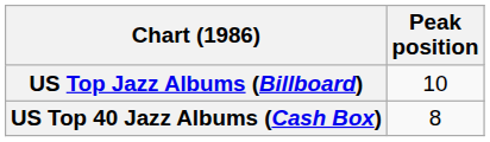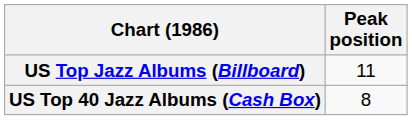US Top Jazz Albums (Billboard) | Peak position: 10 -> 11
